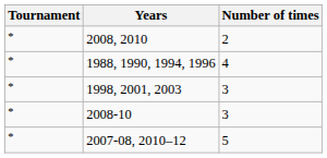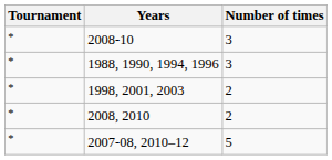rows swapped: 2008-10 <-> 2008, 2010
1988, 1990, 1994, 1996 | Number of times: 4 -> 3
1998, 2001, 2003 | Number of times: 3 -> 2
